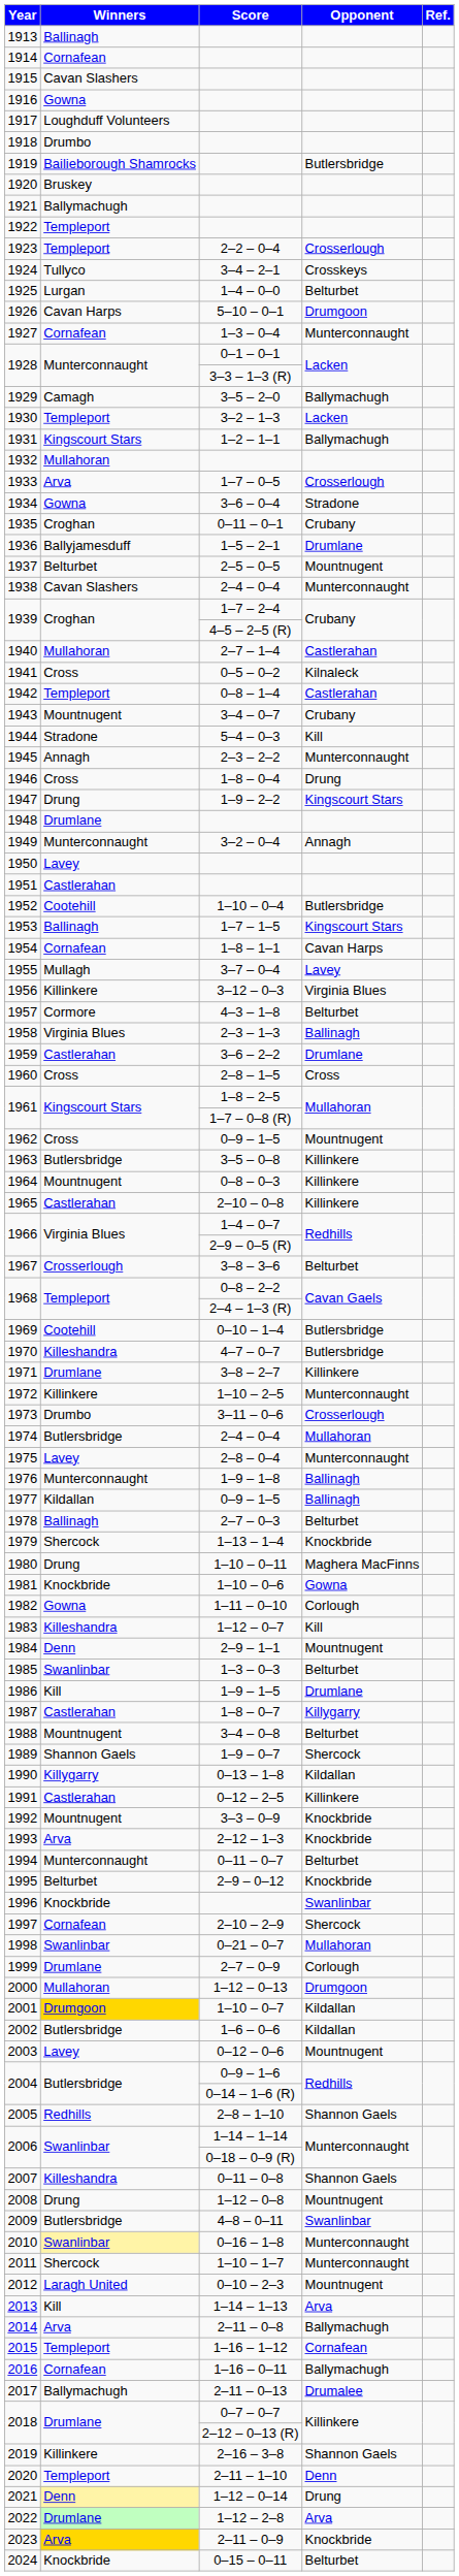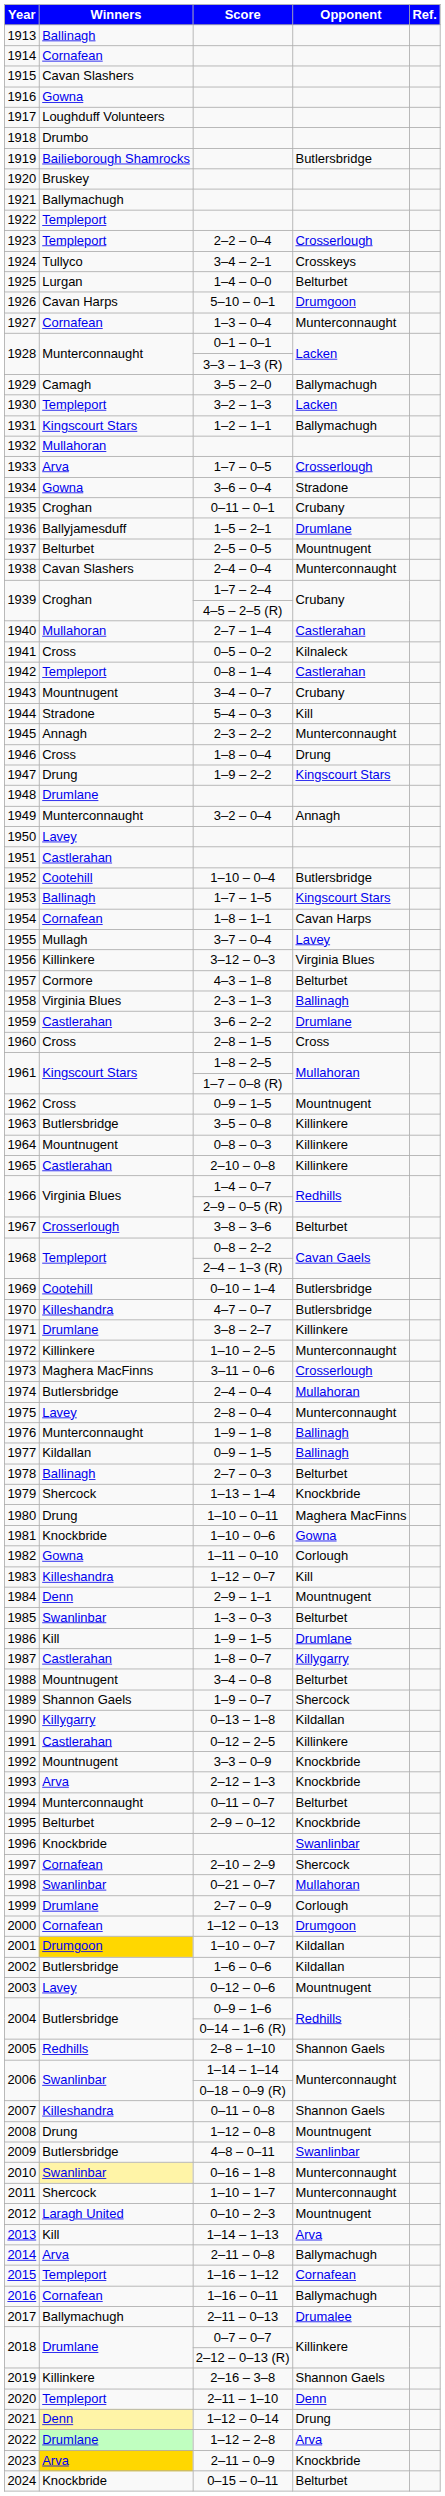1973 | Winners: Drumbo -> Maghera MacFinns
2000 | Winners: Mullahoran -> Cornafean
